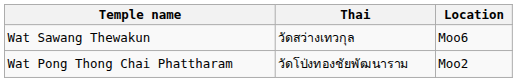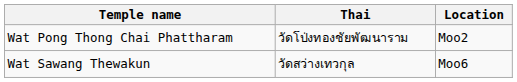rows swapped: Wat Pong Thong Chai Phattharam <-> Wat Sawang Thewakun
